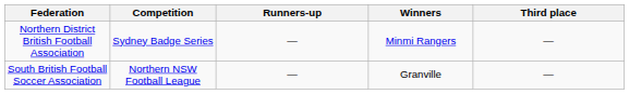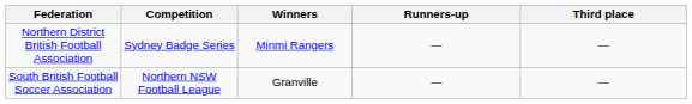columns swapped: Winners <-> Runners-up
